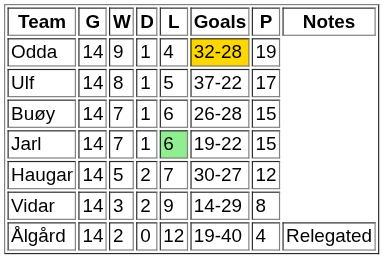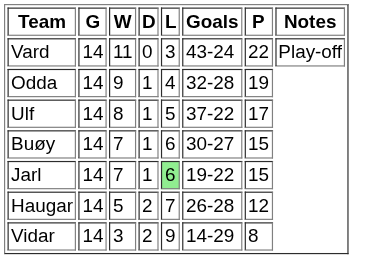+ row: Vard | 14 | 11 | 0 | 3 | 43-24 | 22 | Play-off
Odda | Goals: gold background -> no background
Buøy | Goals: 26-28 -> 30-27
Haugar | Goals: 30-27 -> 26-28
- row: Ålgård | 14 | 2 | 0 | 12 | 19-40 | 4 | Relegated
